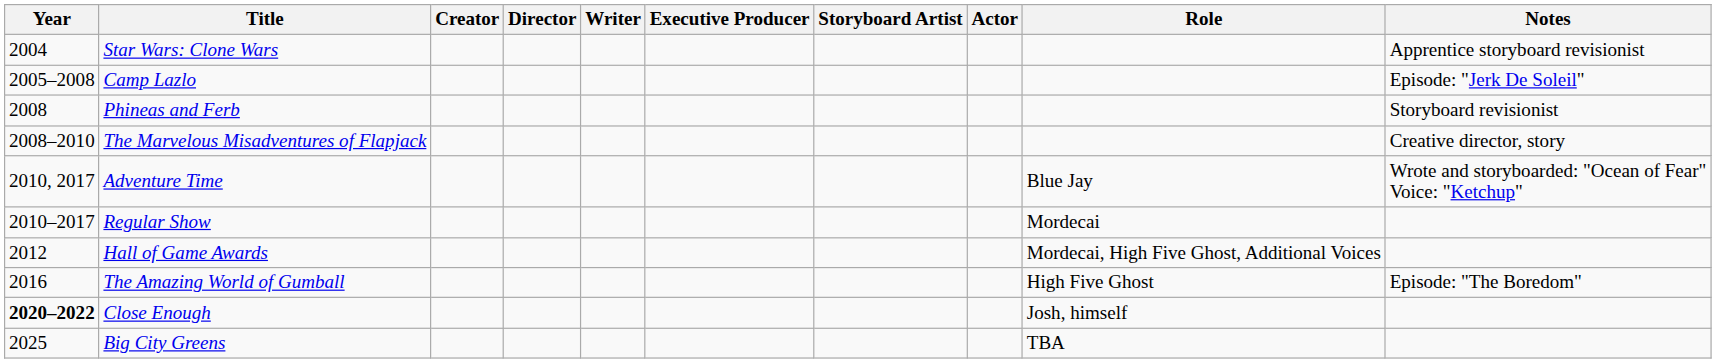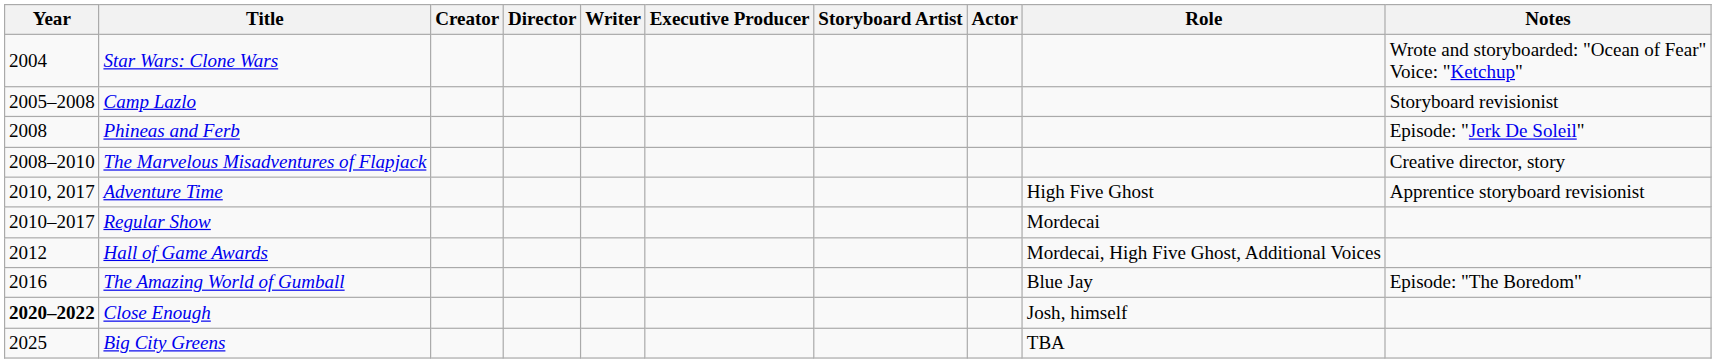Star Wars: Clone Wars | Notes: Apprentice storyboard revisionist -> Wrote and storyboarded: "Ocean of Fear" Voice: "Ketchup"
Camp Lazlo | Notes: Episode: "Jerk De Soleil" -> Storyboard revisionist
Phineas and Ferb | Notes: Storyboard revisionist -> Episode: "Jerk De Soleil"
Adventure Time | Role: Blue Jay -> High Five Ghost
Adventure Time | Notes: Wrote and storyboarded: "Ocean of Fear" Voice: "Ketchup" -> Apprentice storyboard revisionist
The Amazing World of Gumball | Role: High Five Ghost -> Blue Jay
